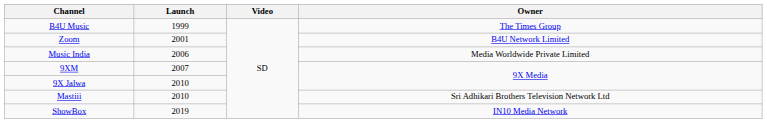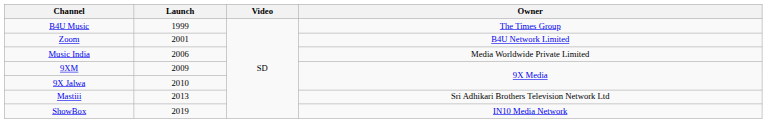9XM | Launch: 2007 -> 2009
Mastiii | Launch: 2010 -> 2013
